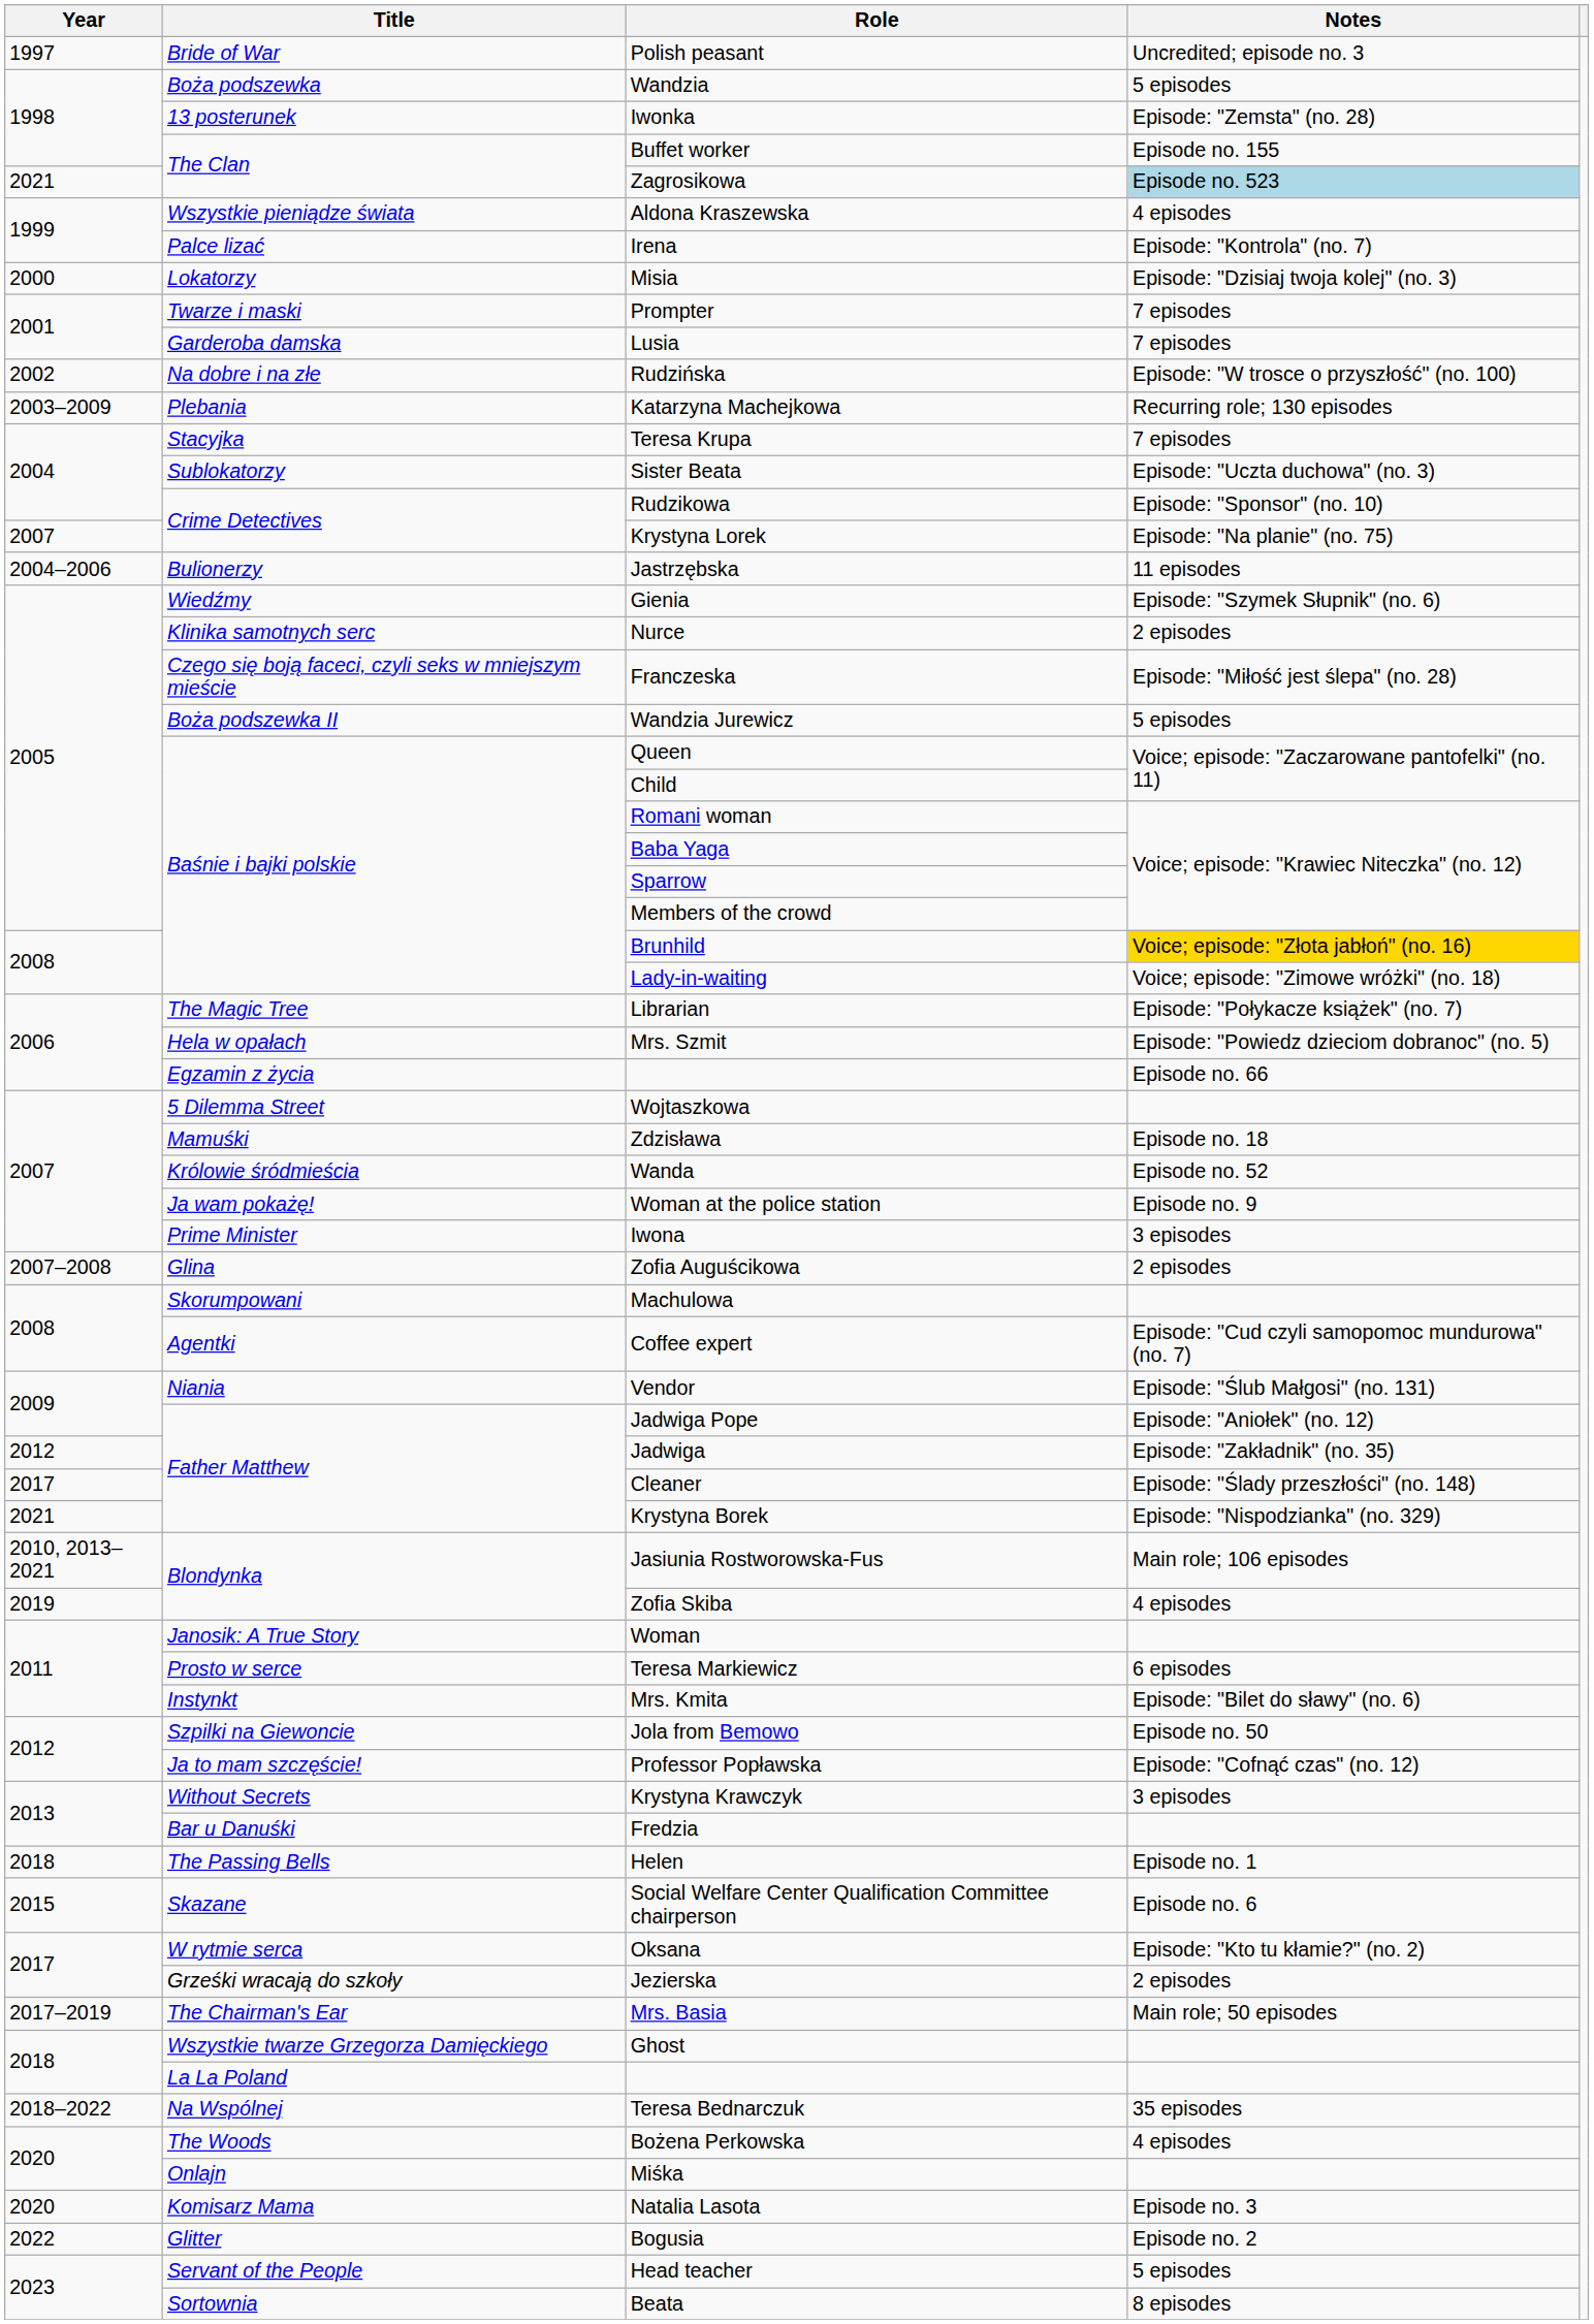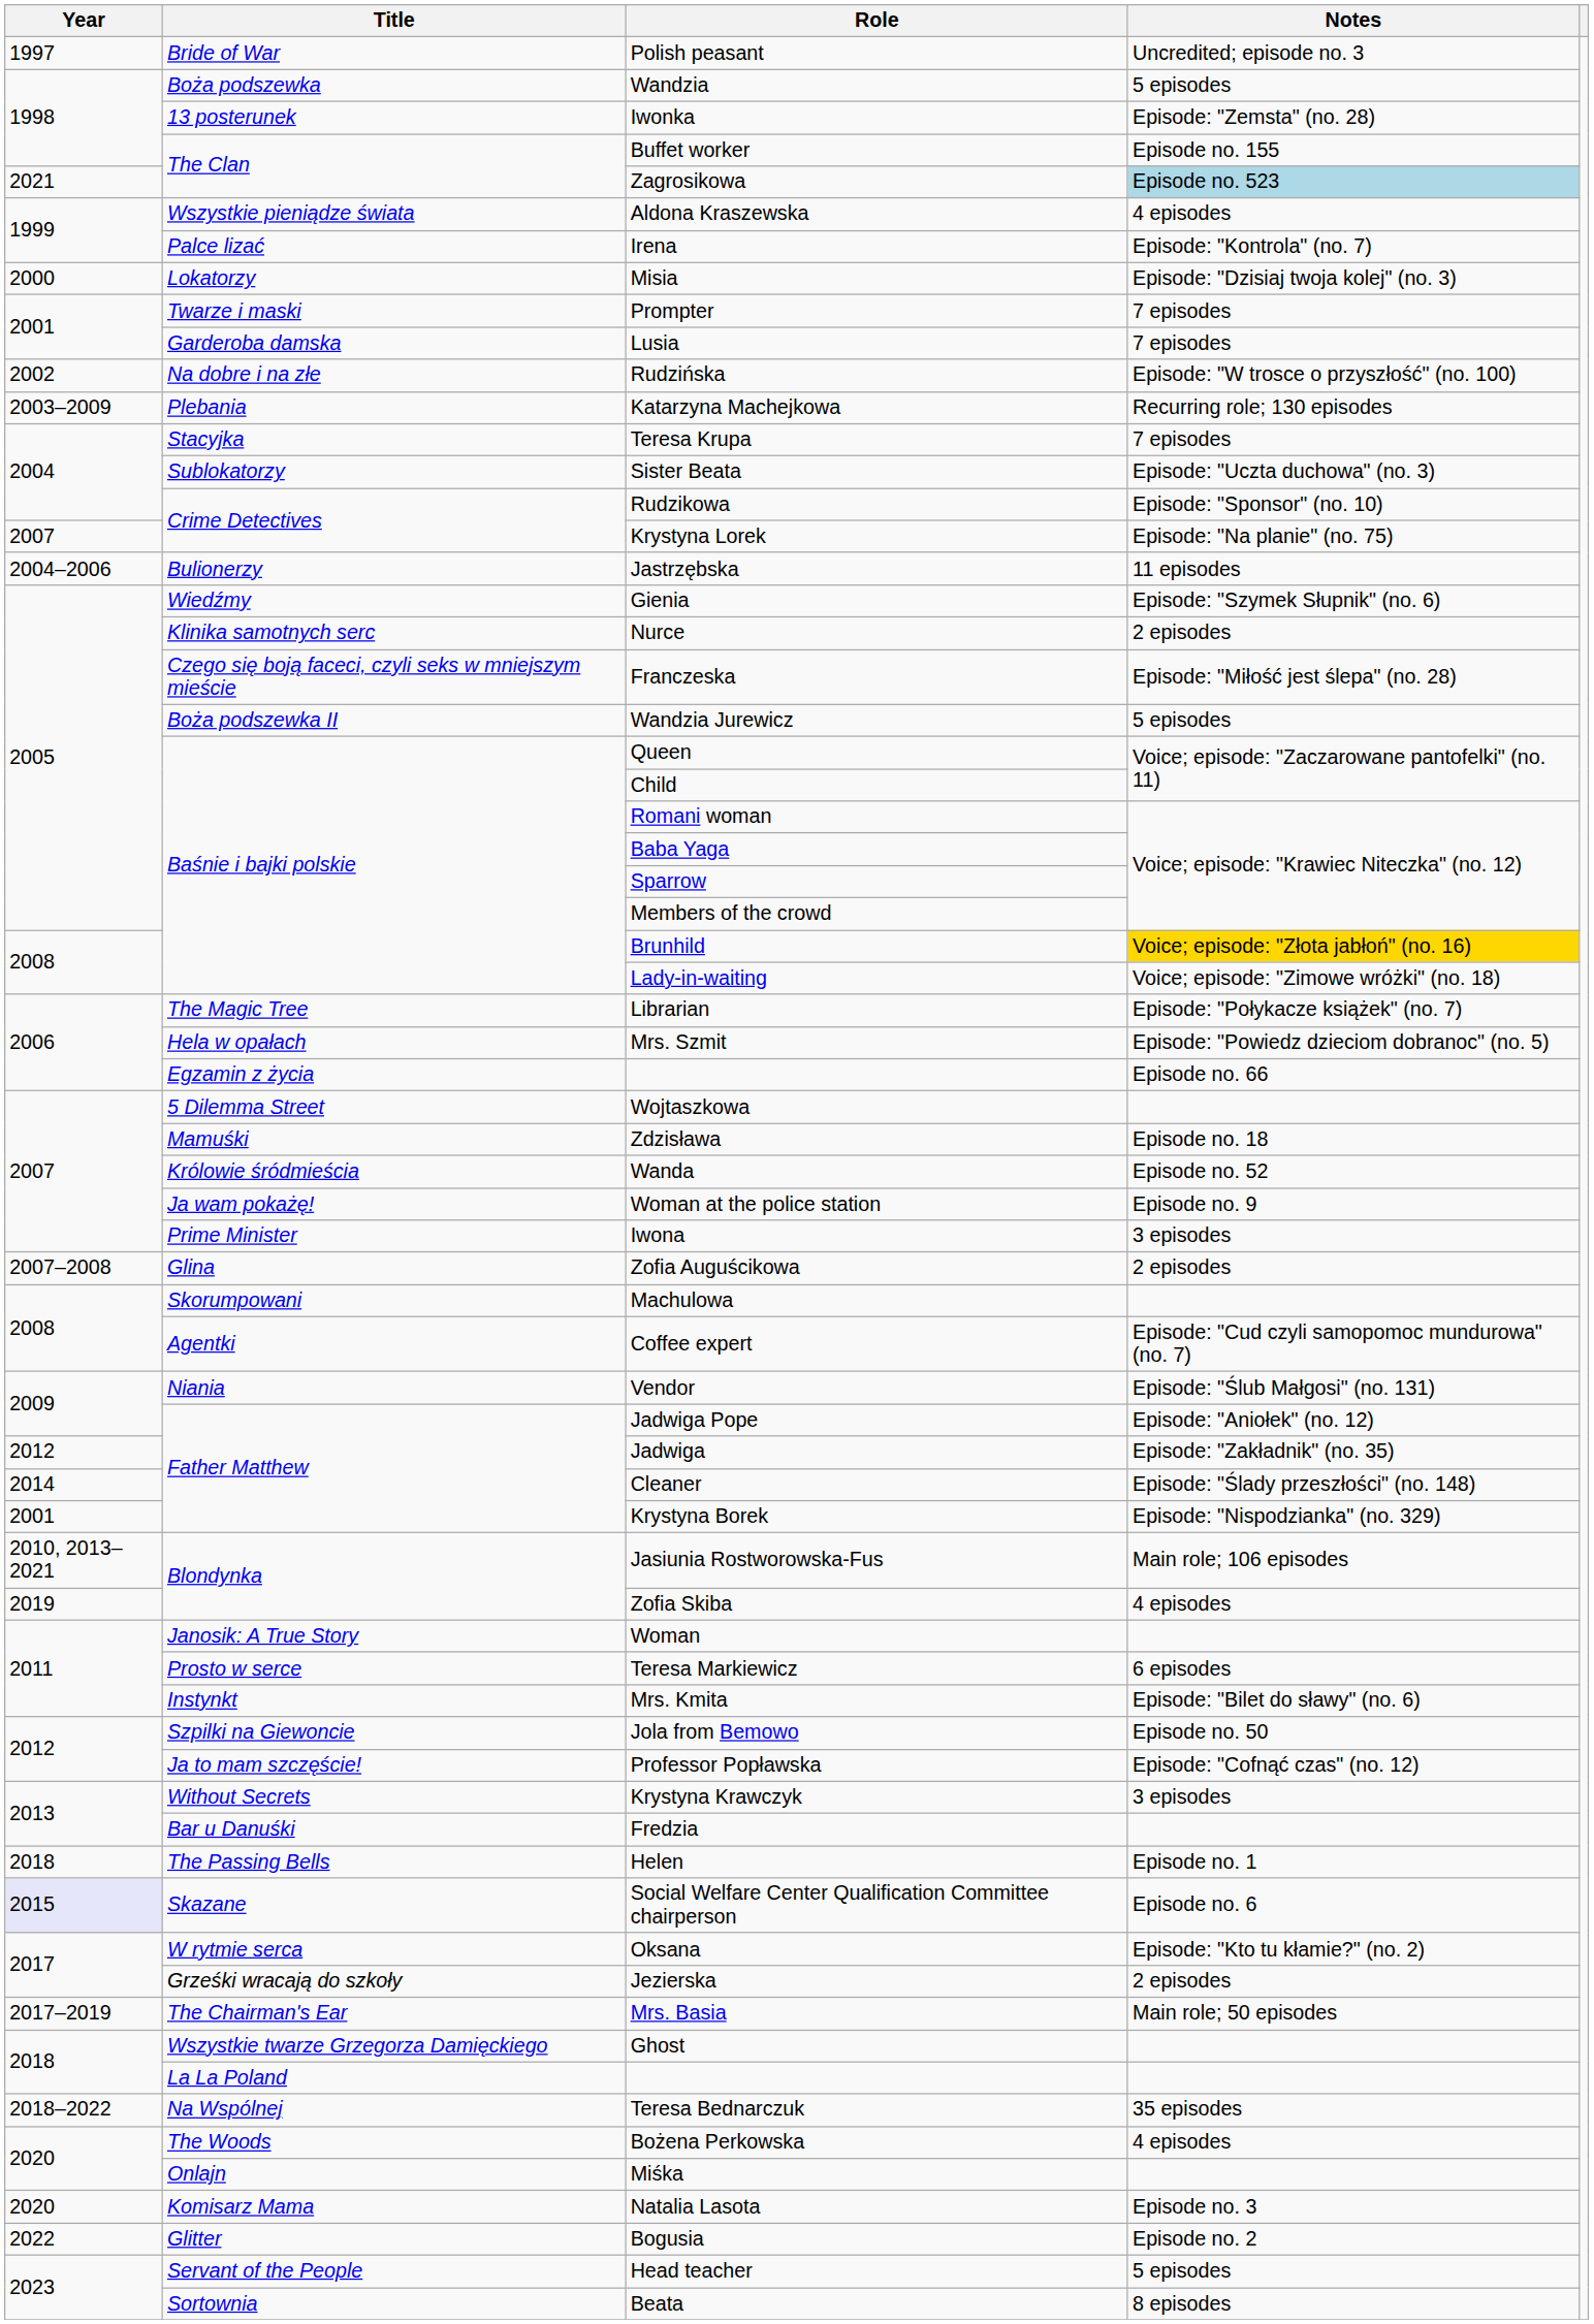Cleaner | Year: 2017 -> 2014
Krystyna Borek | Year: 2021 -> 2001
Social Welfare Center Qualification Committee chairperson | Year: no background -> lavender background
